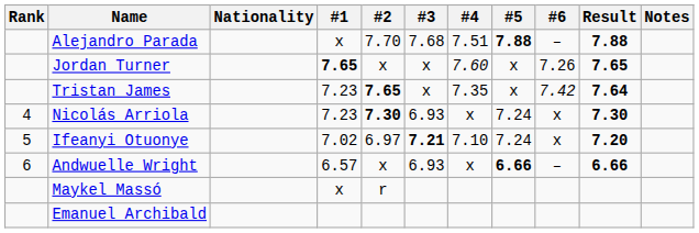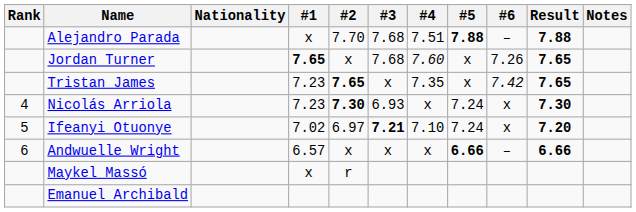Jordan Turner | #3: x -> 7.68
Tristan James | Result: 7.64 -> 7.65
Andwuelle Wright | #3: 6.93 -> x
